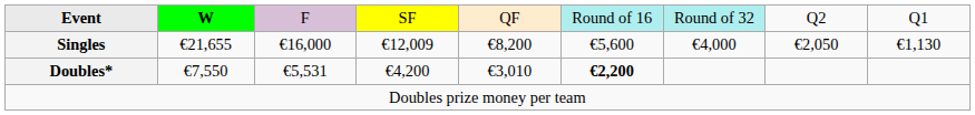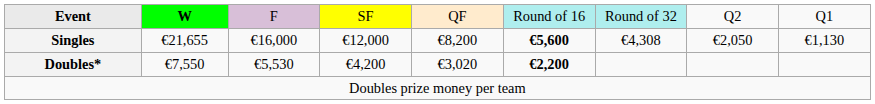Singles | column 4: €12,009 -> €12,000
Singles | column 6: normal -> bold
Singles | column 7: €4,000 -> €4,308
Doubles* | column 3: €5,531 -> €5,530
Doubles* | column 5: €3,010 -> €3,020
